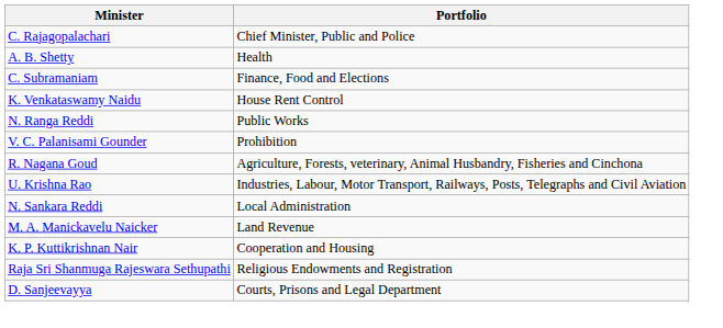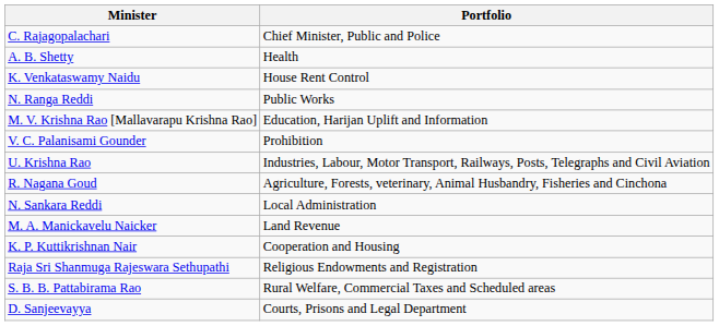- row: C. Subramaniam | Finance, Food and Elections
+ row: M. V. Krishna Rao [Mallavarapu Krishna Rao] | Education, Harijan Uplift and Information
rows swapped: U. Krishna Rao <-> R. Nagana Goud
+ row: S. B. B. Pattabirama Rao | Rural Welfare, Commercial Taxes and Scheduled areas
